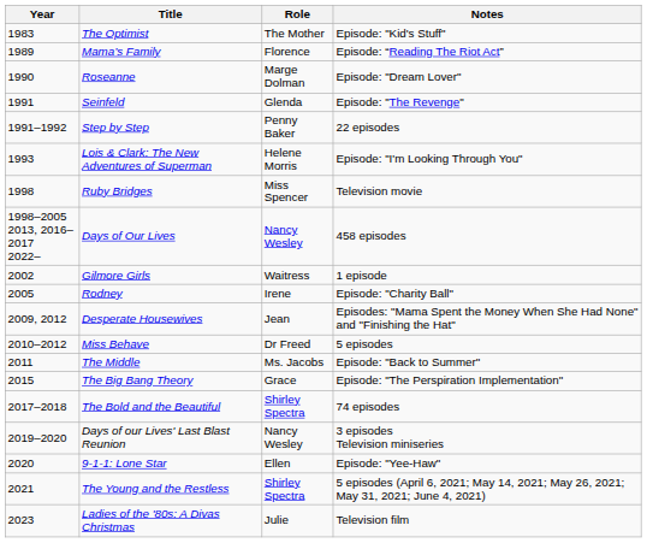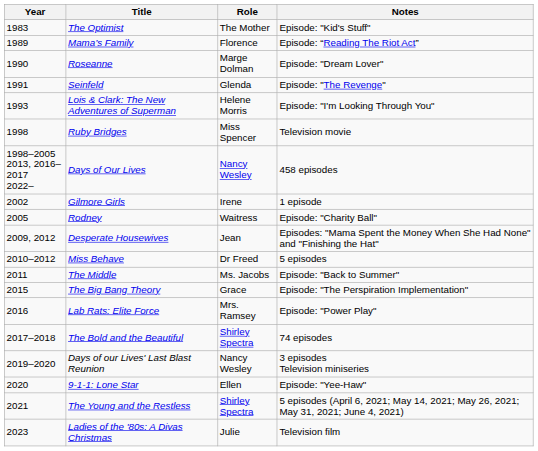- row: 1991–1992 | Step by Step | Penny Baker | 22 episodes
Gilmore Girls | Role: Waitress -> Irene
Rodney | Role: Irene -> Waitress
+ row: 2016 | Lab Rats: Elite Force | Mrs. Ramsey | Episode: "Power Play"
